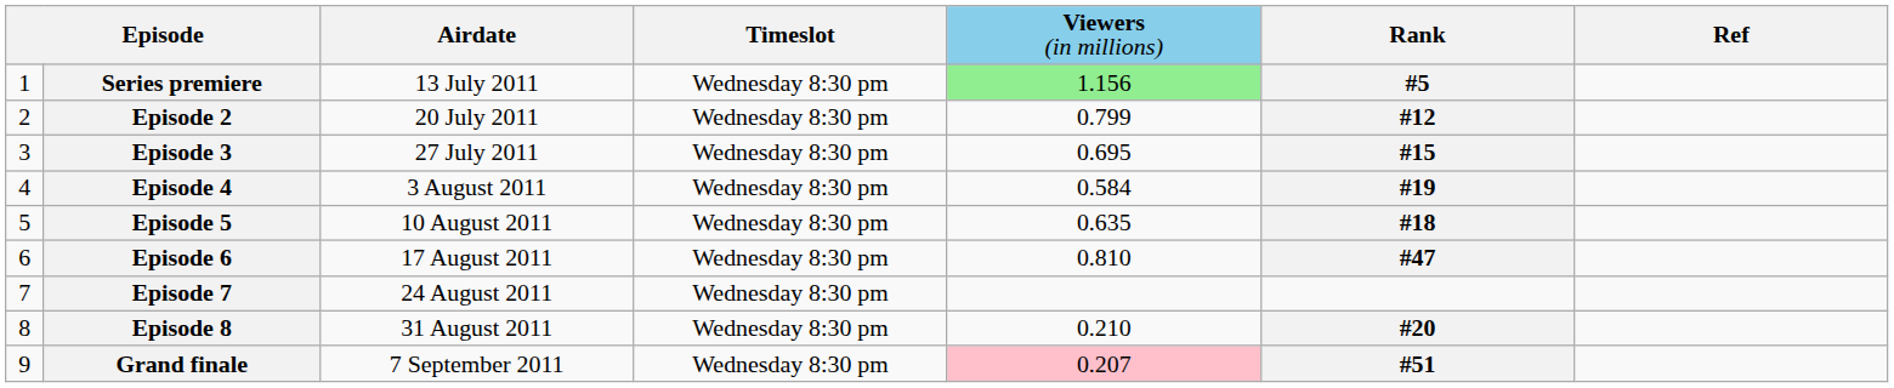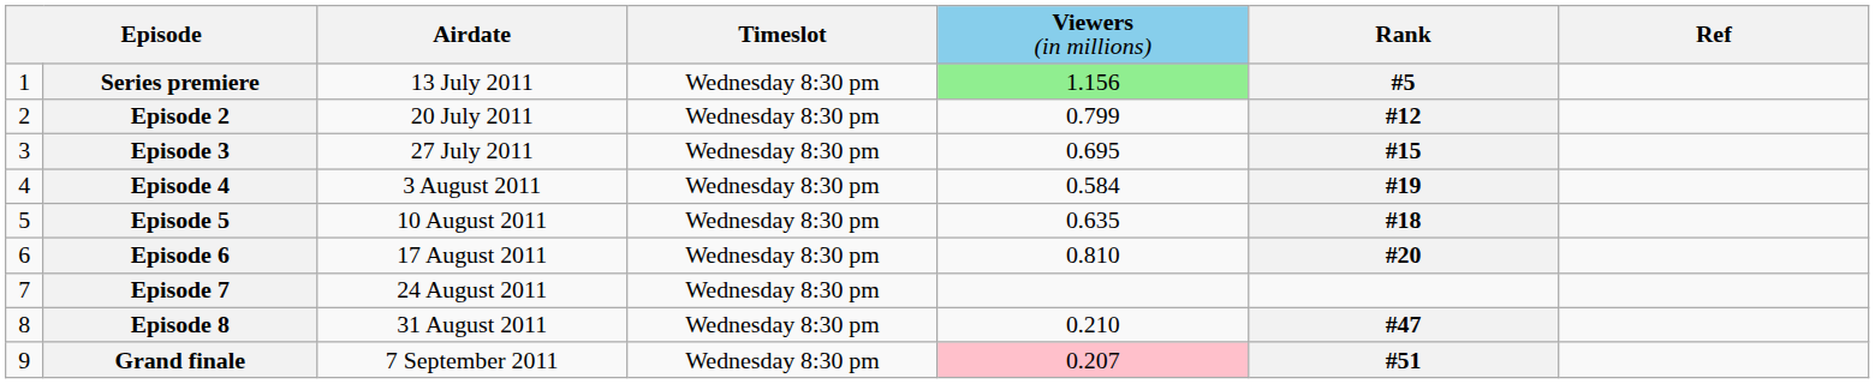Episode 6 | column 6: #47 -> #20
Episode 8 | column 6: #20 -> #47
